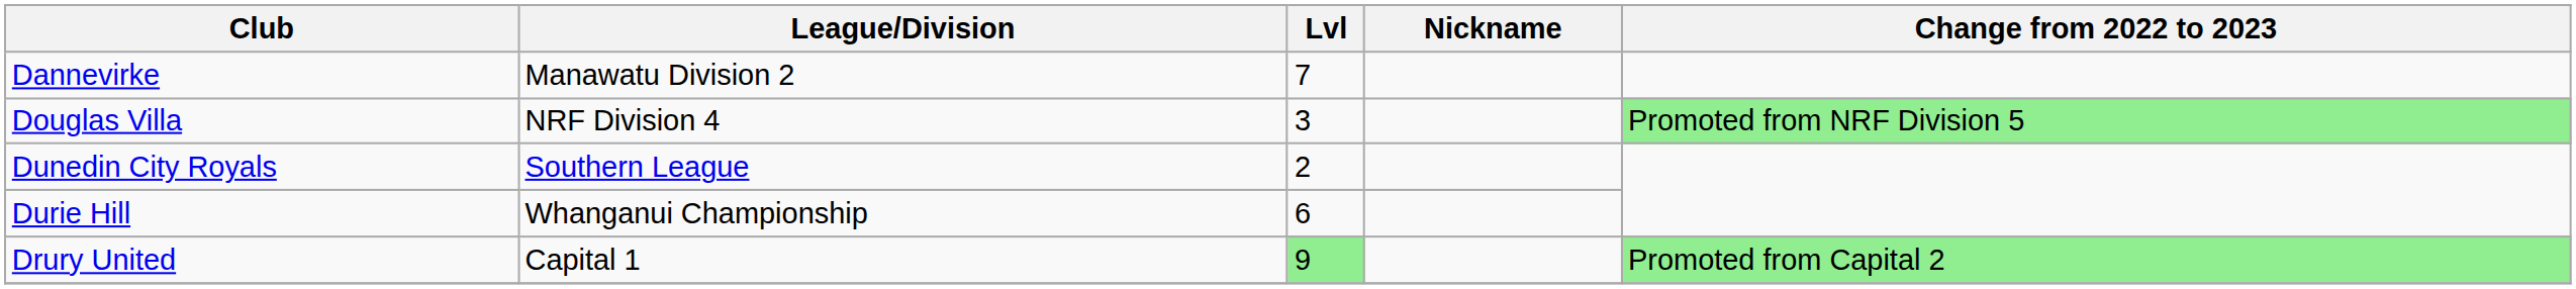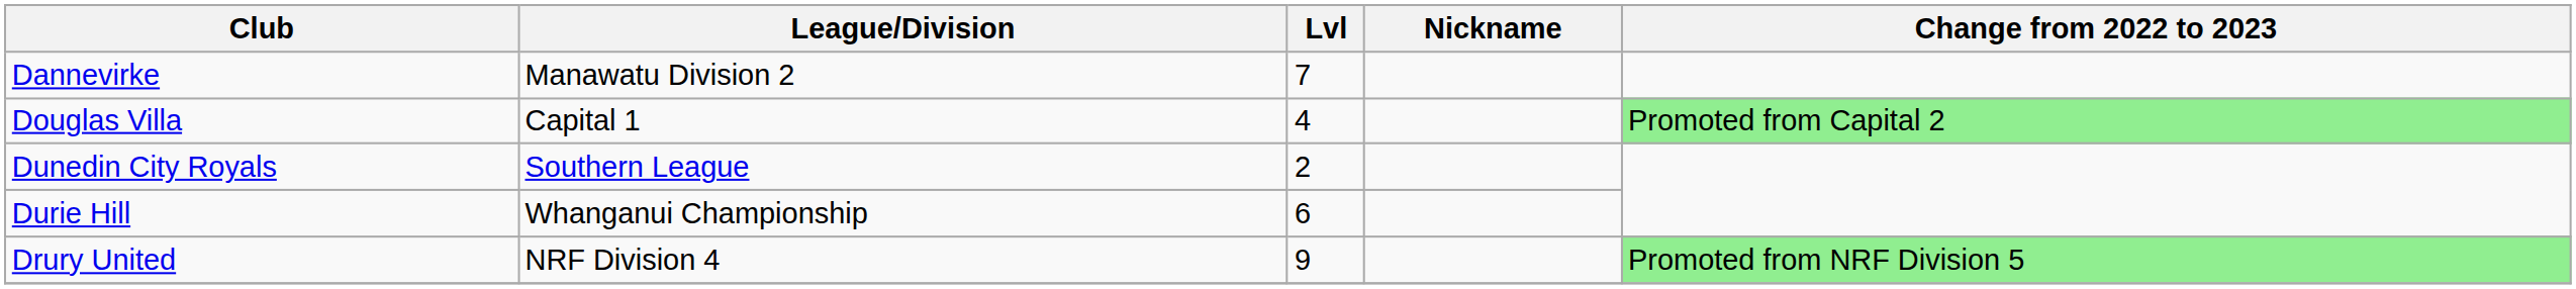Douglas Villa | League/Division: NRF Division 4 -> Capital 1
Douglas Villa | Lvl: 3 -> 4
Douglas Villa | Change from 2022 to 2023: Promoted from NRF Division 5 -> Promoted from Capital 2
Drury United | League/Division: Capital 1 -> NRF Division 4
Drury United | Lvl: lightgreen background -> no background
Drury United | Change from 2022 to 2023: Promoted from Capital 2 -> Promoted from NRF Division 5
